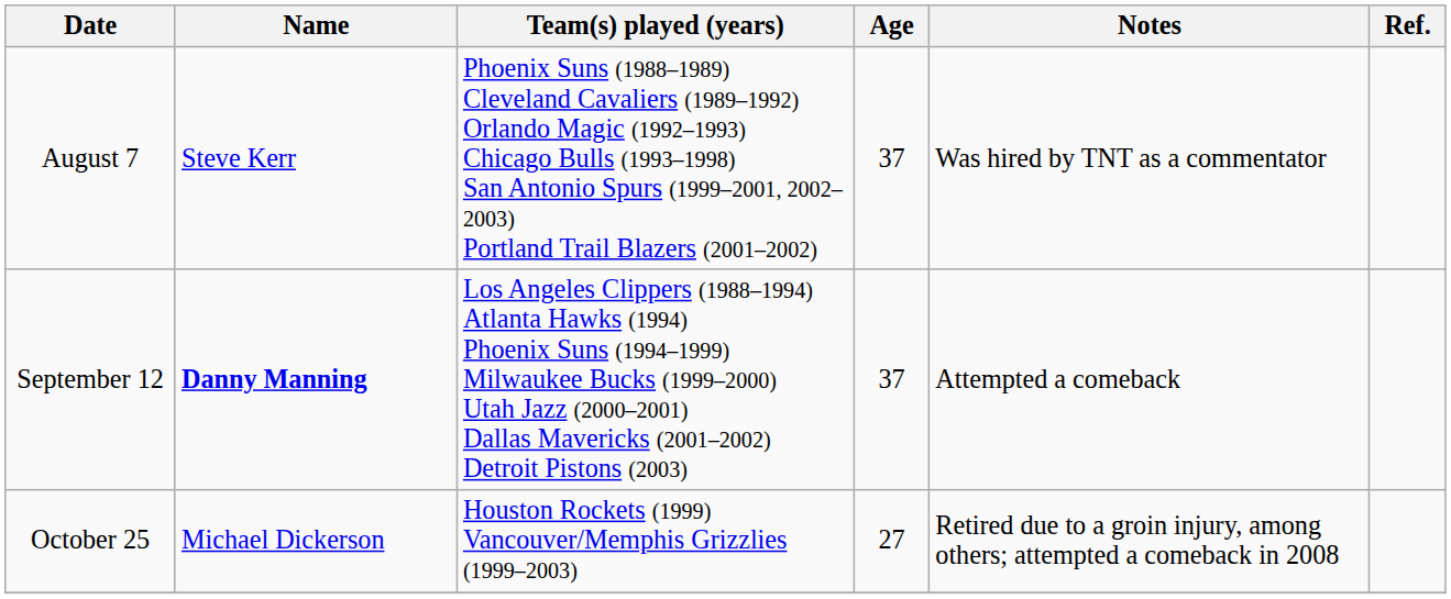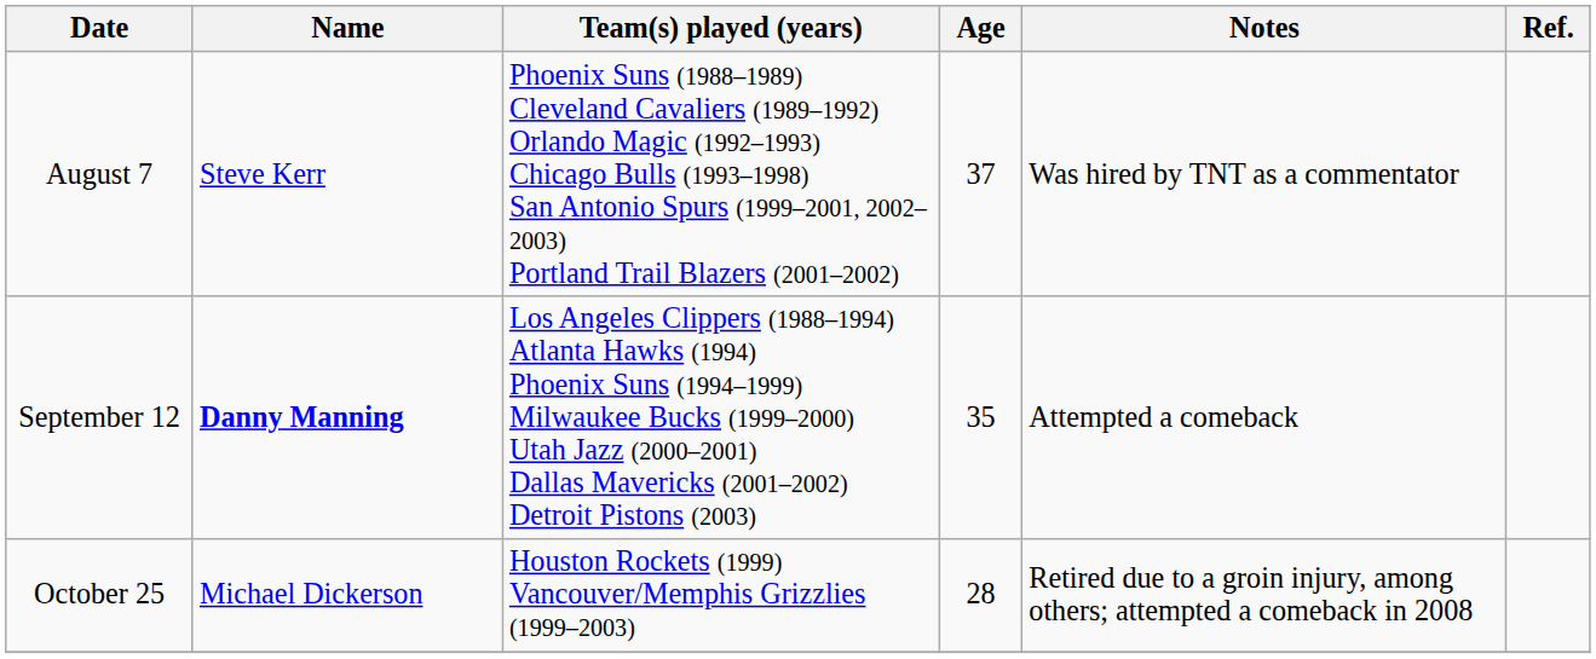September 12 | Age: 37 -> 35
October 25 | Age: 27 -> 28
